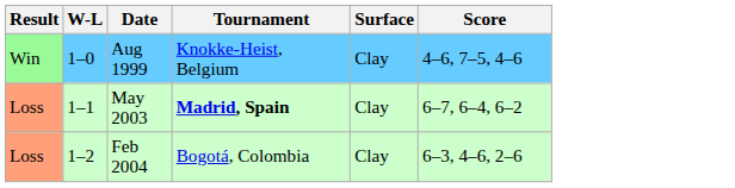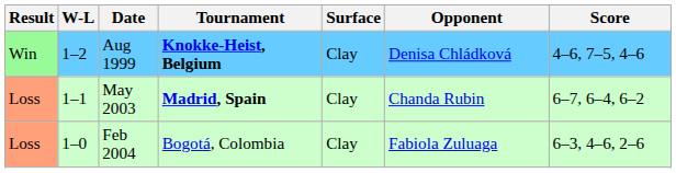+ column: Opponent | Denisa Chládková | Chanda Rubin | Fabiola Zuluaga
Aug 1999 | W-L: 1–0 -> 1–2
Aug 1999 | Tournament: normal -> bold
Feb 2004 | W-L: 1–2 -> 1–0
